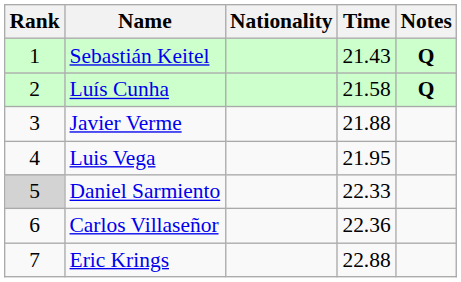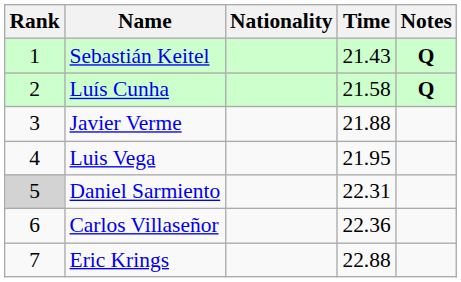Daniel Sarmiento | Time: 22.33 -> 22.31
